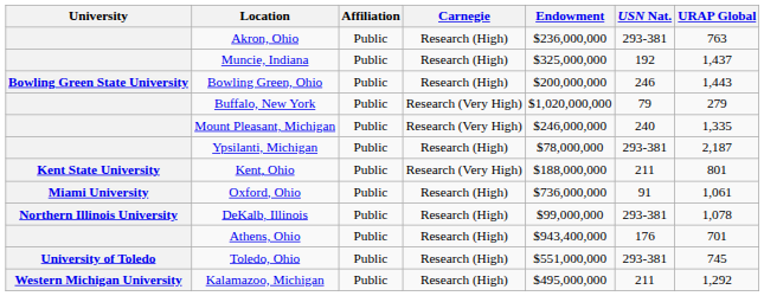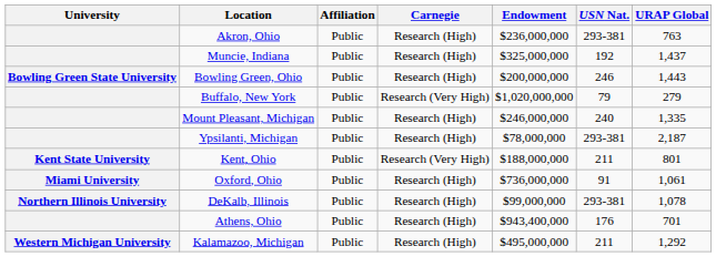Mount Pleasant, Michigan | Carnegie: Research (Very High) -> Research (High)
- row: University of Toledo | Toledo, Ohio | Public | Research (High) | $551,000,000 | 293-381 | 745
